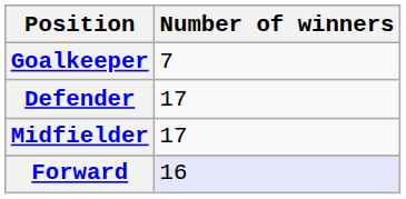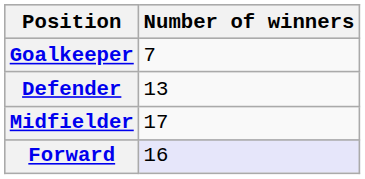Defender | Number of winners: 17 -> 13
